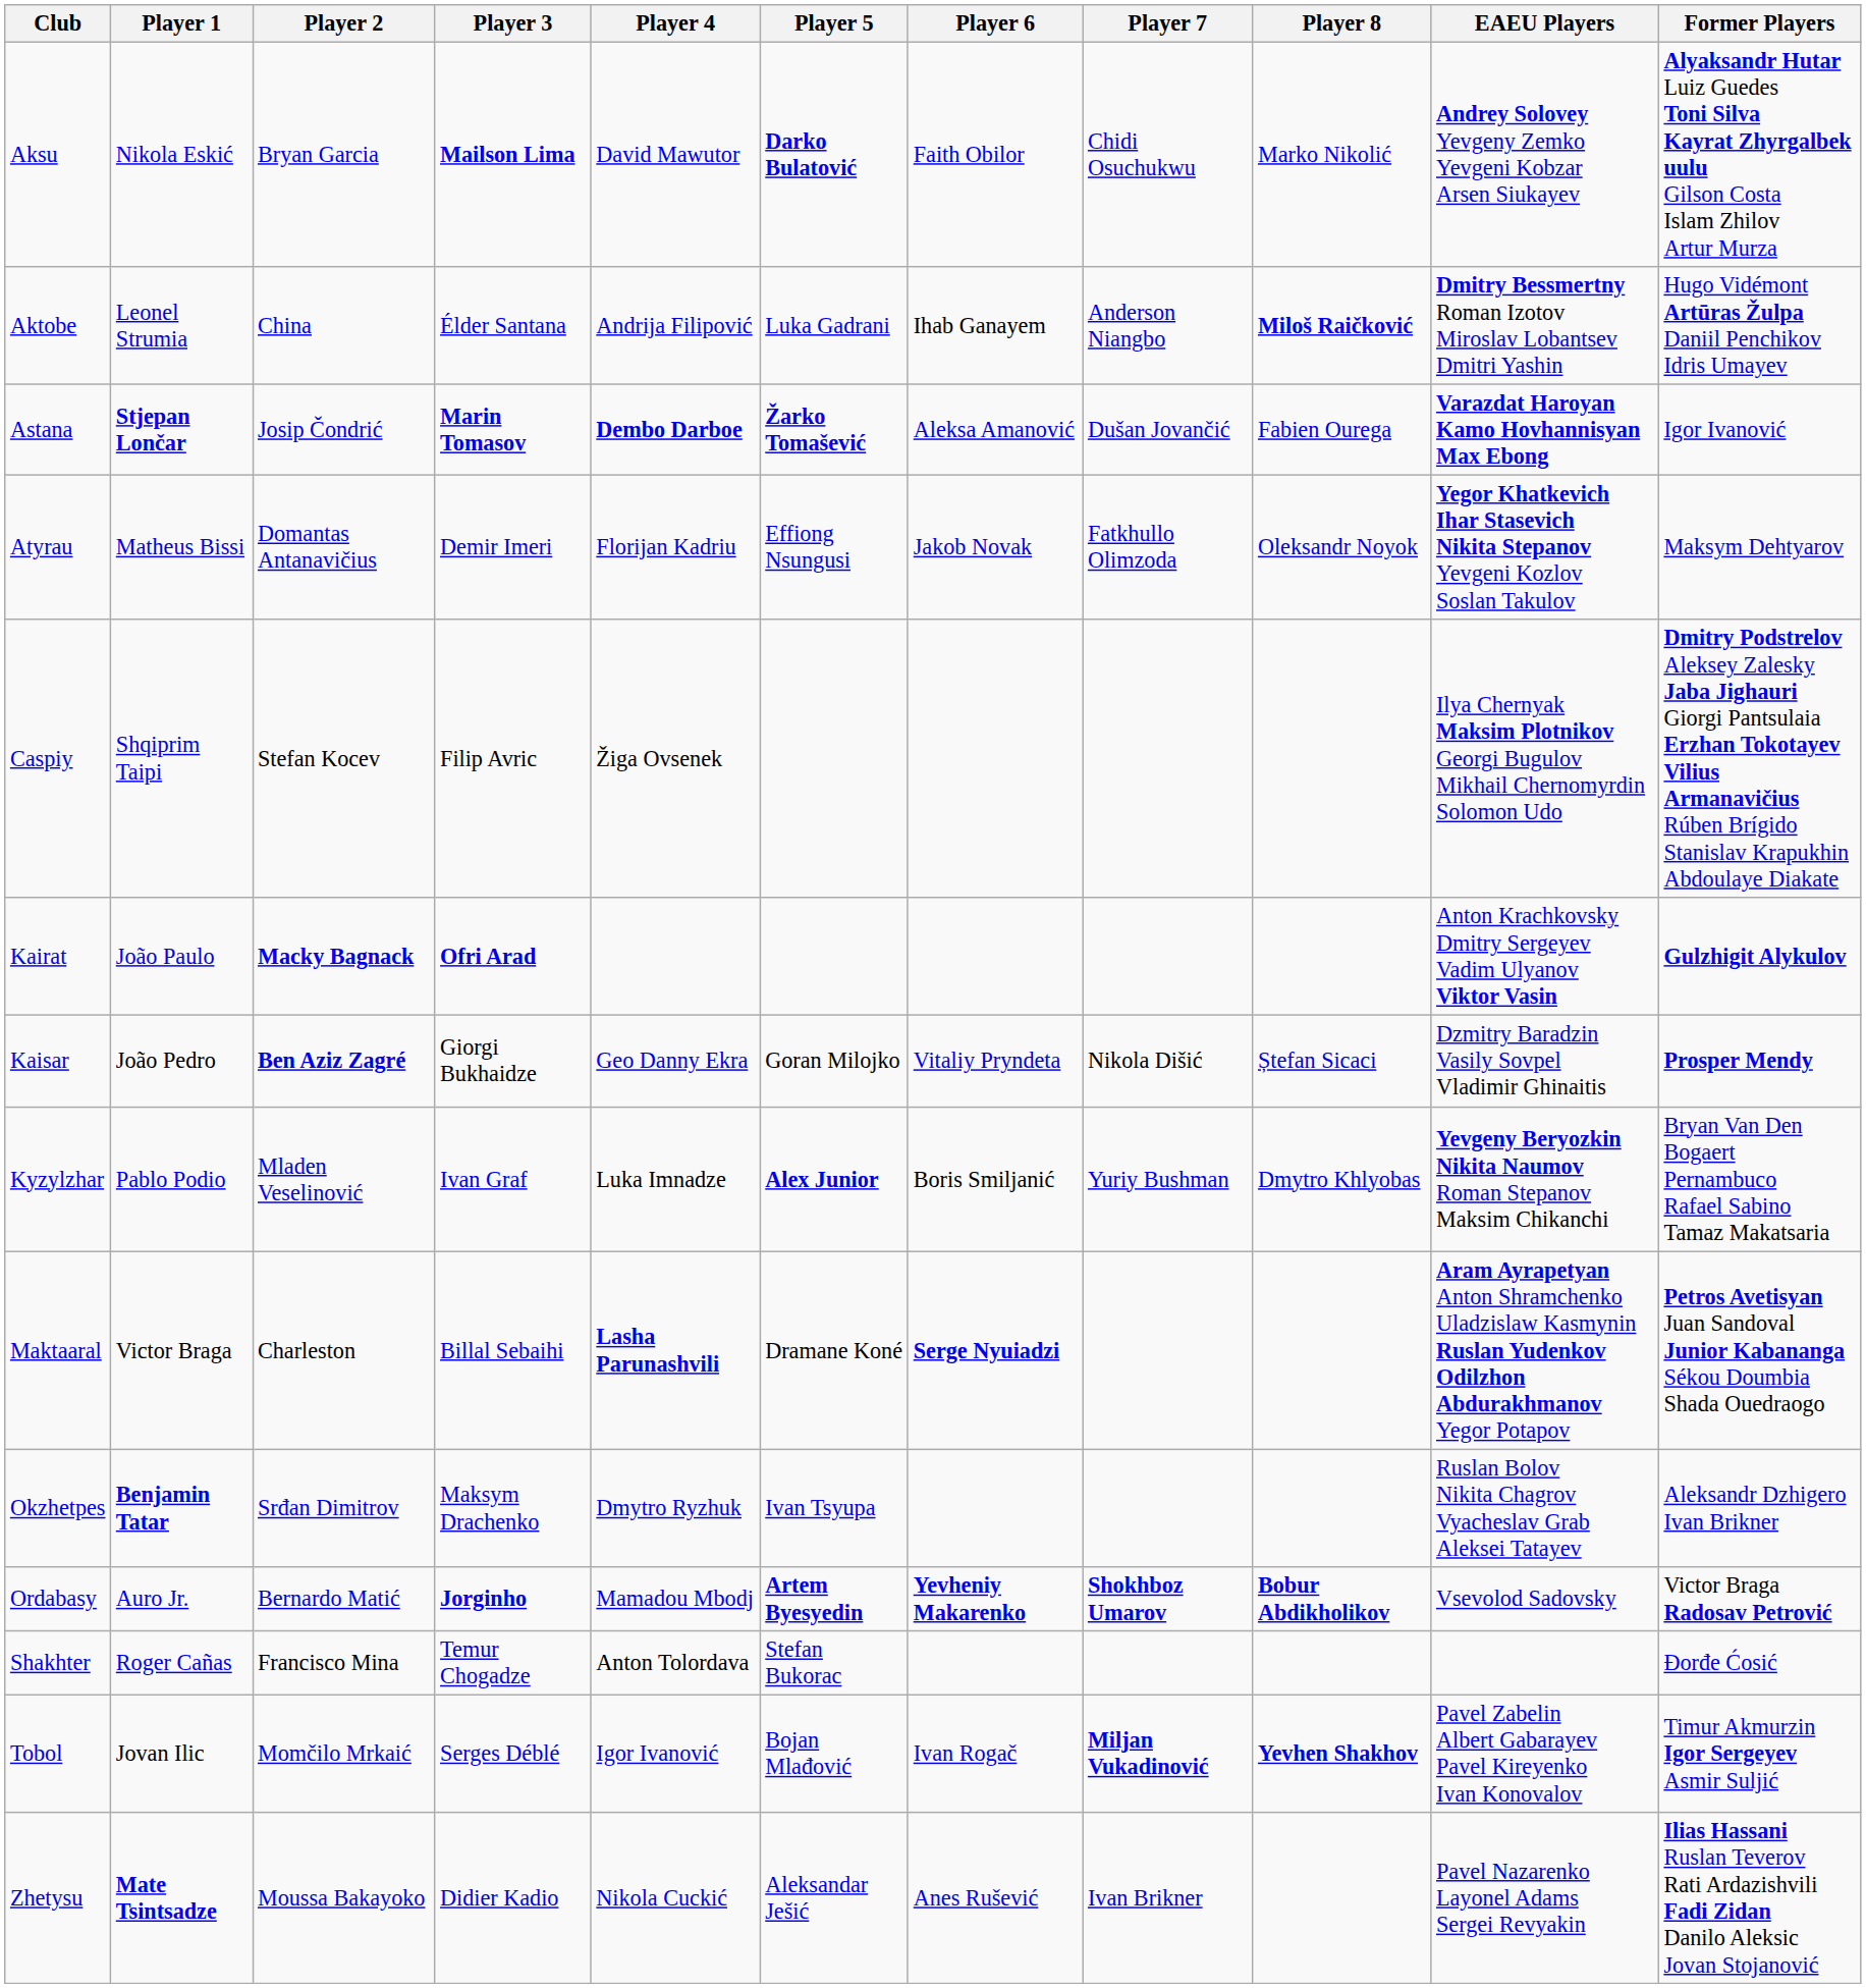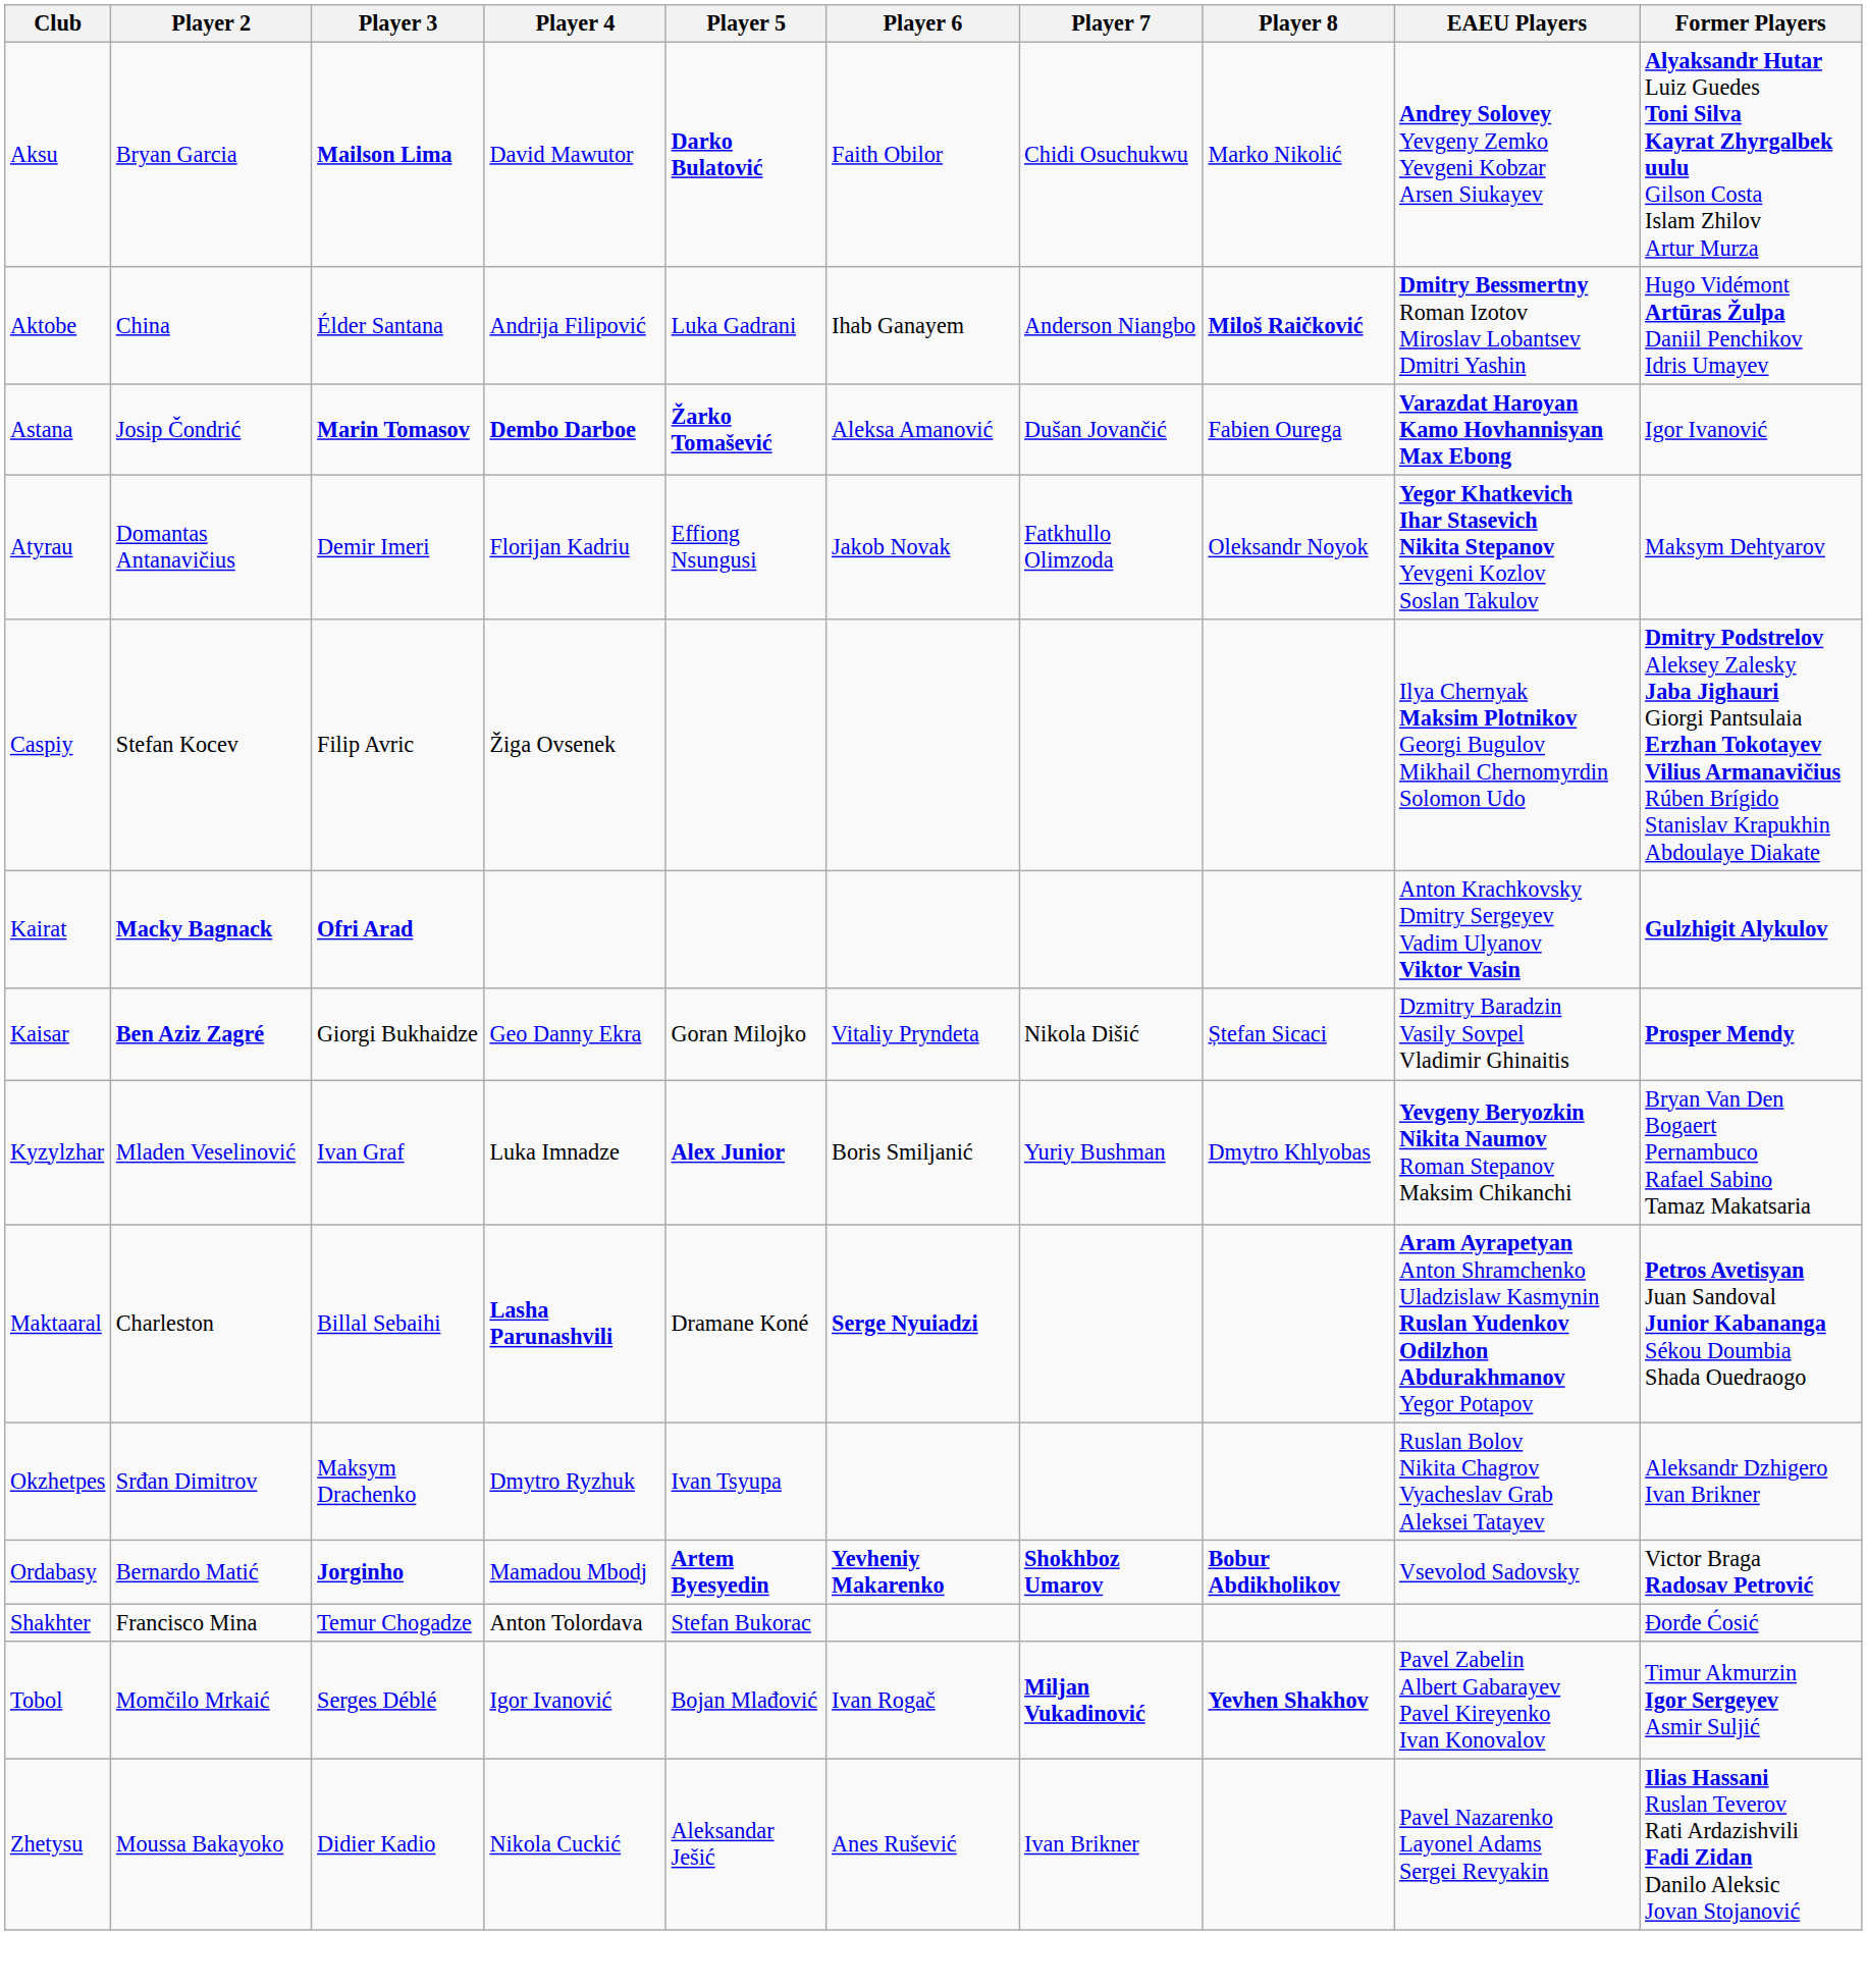- column: Player 1 | Nikola Eskić | Leonel Strumia | Stjepan Lončar | Matheus Bissi | Shqiprim Taipi | João Paulo | João Pedro | Pablo Podio | Victor Braga | Benjamin Tatar | Auro Jr. | Roger Cañas | Jovan Ilic | Mate Tsintsadze
